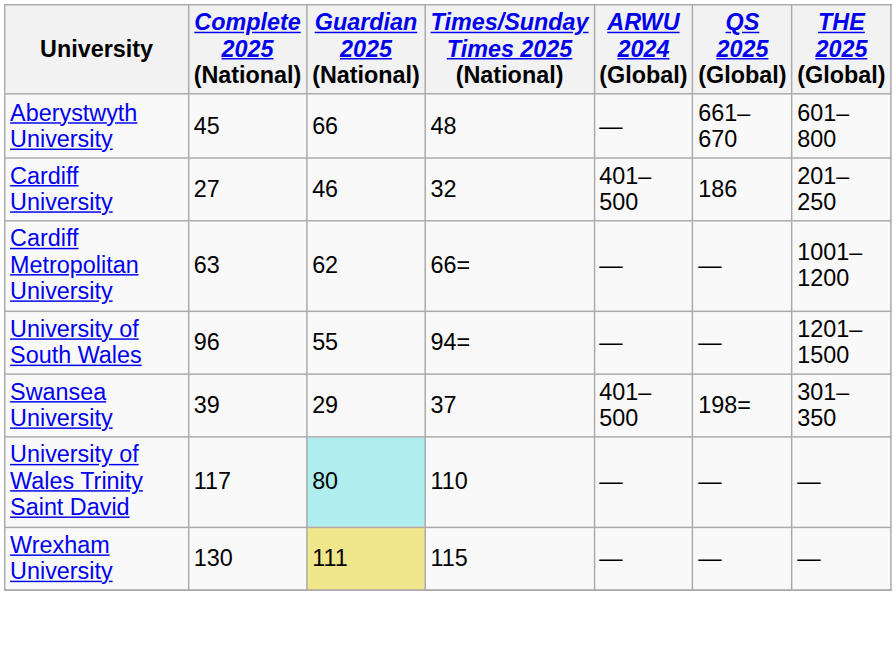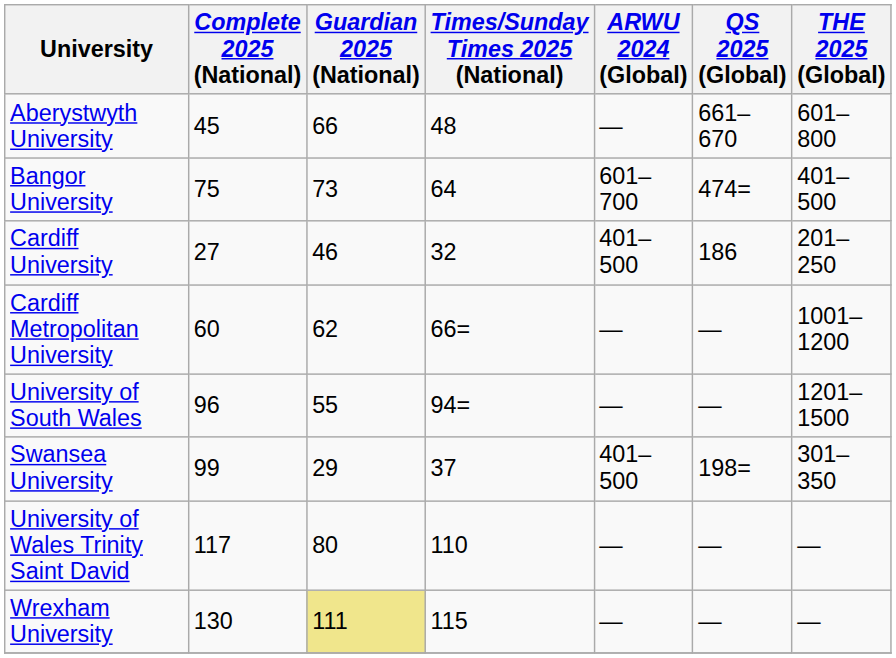+ row: Bangor University | 75 | 73 | 64 | 601–700 | 474= | 401–500
Cardiff Metropolitan University | Complete 2025 (National): 63 -> 60
Swansea University | Complete 2025 (National): 39 -> 99
University of Wales Trinity Saint David | Guardian 2025 (National): paleturquoise background -> no background
